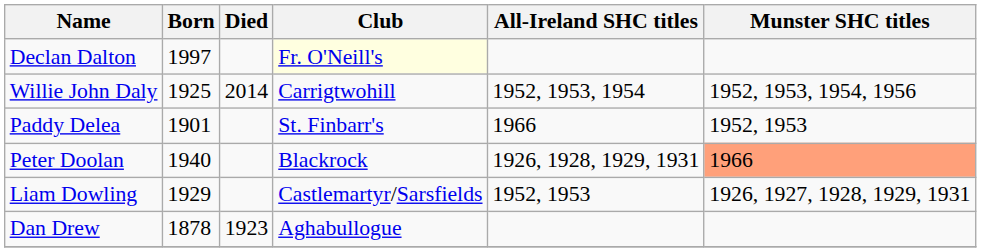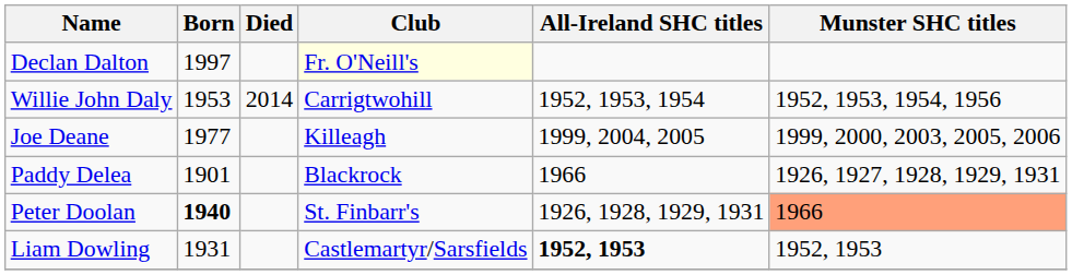Willie John Daly | Born: 1925 -> 1953
+ row: Joe Deane | 1977 | Killeagh | 1999, 2004, 2005 | 1999, 2000, 2003, 2005, 2006
Paddy Delea | Club: St. Finbarr's -> Blackrock
Paddy Delea | Munster SHC titles: 1952, 1953 -> 1926, 1927, 1928, 1929, 1931
Peter Doolan | Born: normal -> bold
Peter Doolan | Club: Blackrock -> St. Finbarr's
Liam Dowling | Born: 1929 -> 1931
Liam Dowling | All-Ireland SHC titles: normal -> bold
Liam Dowling | Munster SHC titles: 1926, 1927, 1928, 1929, 1931 -> 1952, 1953
- row: Dan Drew | 1878 | 1923 | Aghabullogue
